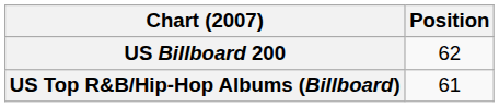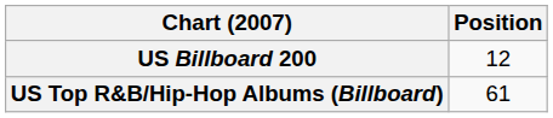US Billboard 200 | Position: 62 -> 12
